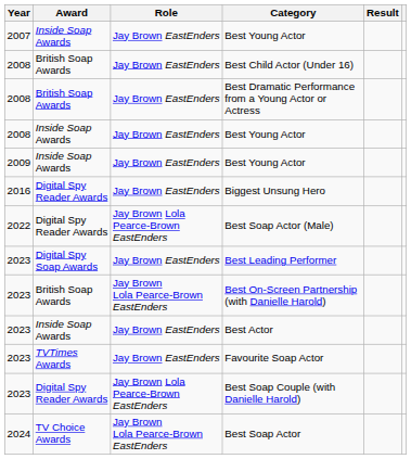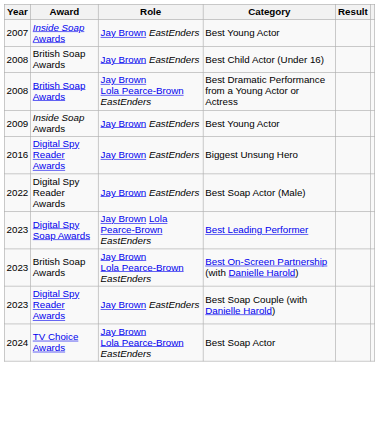Best Dramatic Performance from a Young Actor or Actress | Role: Jay Brown EastEnders -> Jay Brown Lola Pearce-Brown EastEnders
- row: 2008 | Inside Soap Awards | Jay Brown EastEnders | Best Young Actor
Best Soap Actor (Male) | Role: Jay Brown Lola Pearce-Brown EastEnders -> Jay Brown EastEnders
Best Leading Performer | Role: Jay Brown EastEnders -> Jay Brown Lola Pearce-Brown EastEnders
- row: 2023 | Inside Soap Awards | Jay Brown EastEnders | Best Actor
- row: 2023 | TVTimes Awards | Jay Brown EastEnders | Favourite Soap Actor
Best Soap Couple (with Danielle Harold) | Role: Jay Brown Lola Pearce-Brown EastEnders -> Jay Brown EastEnders
